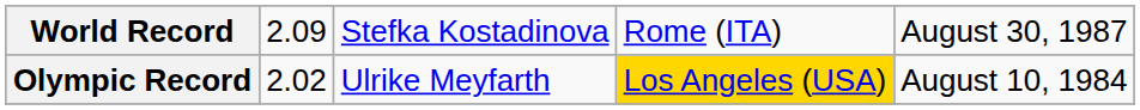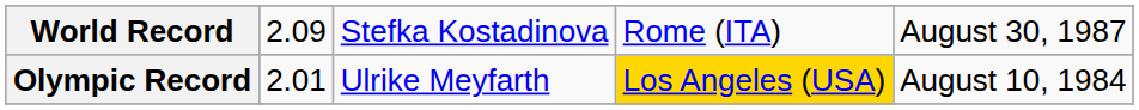Olympic Record | column 2: 2.02 -> 2.01
